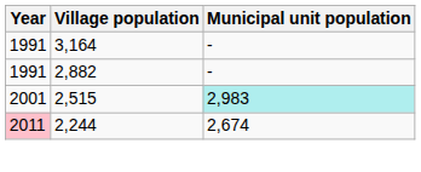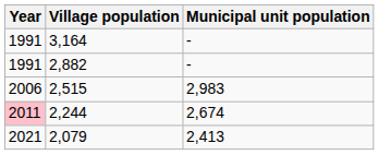2,515 | Year: 2001 -> 2006
2,515 | Municipal unit population: paleturquoise background -> no background
+ row: 2021 | 2,079 | 2,413
